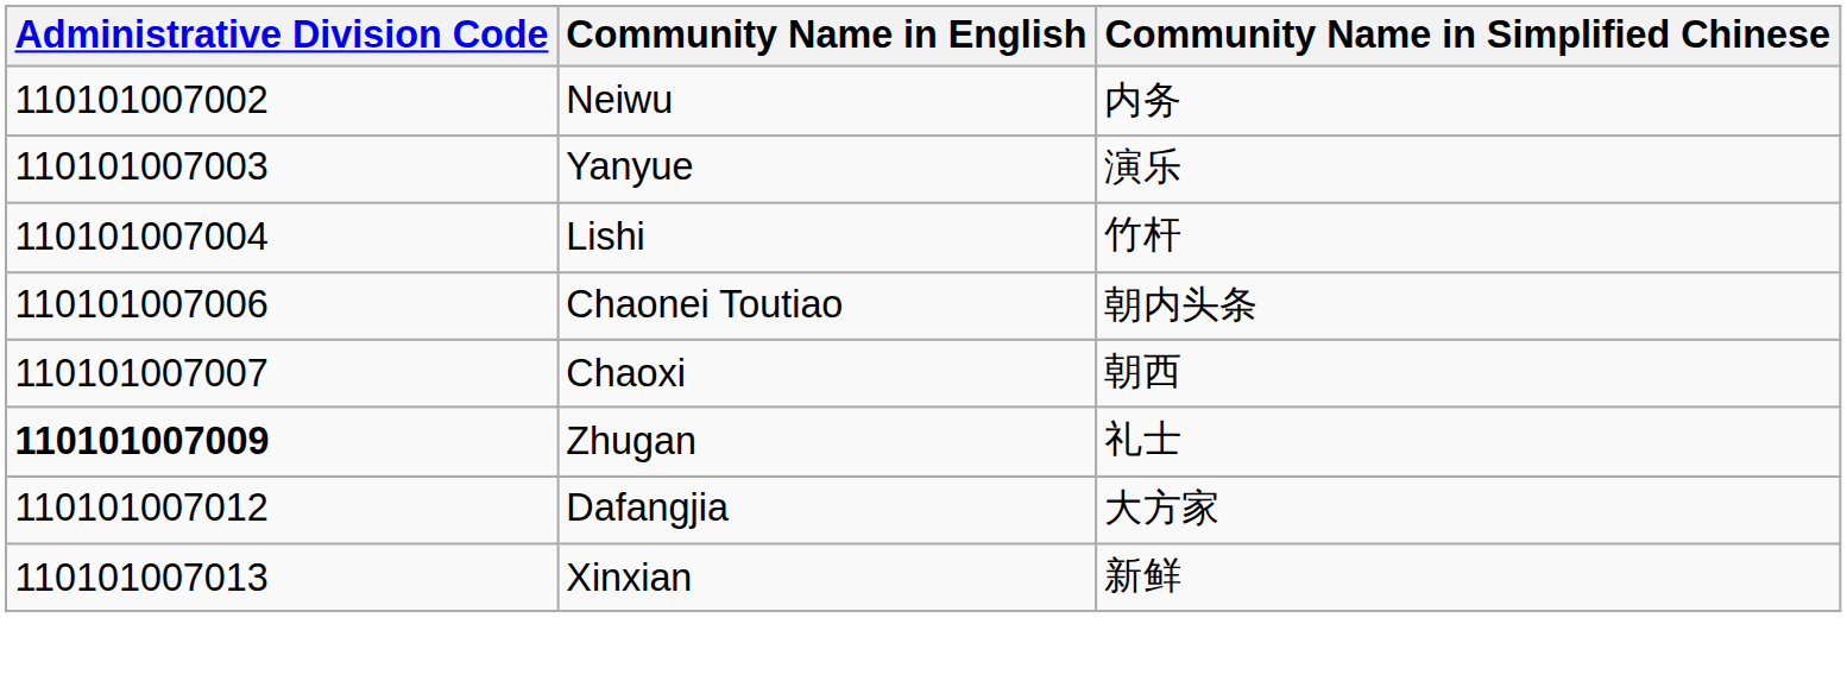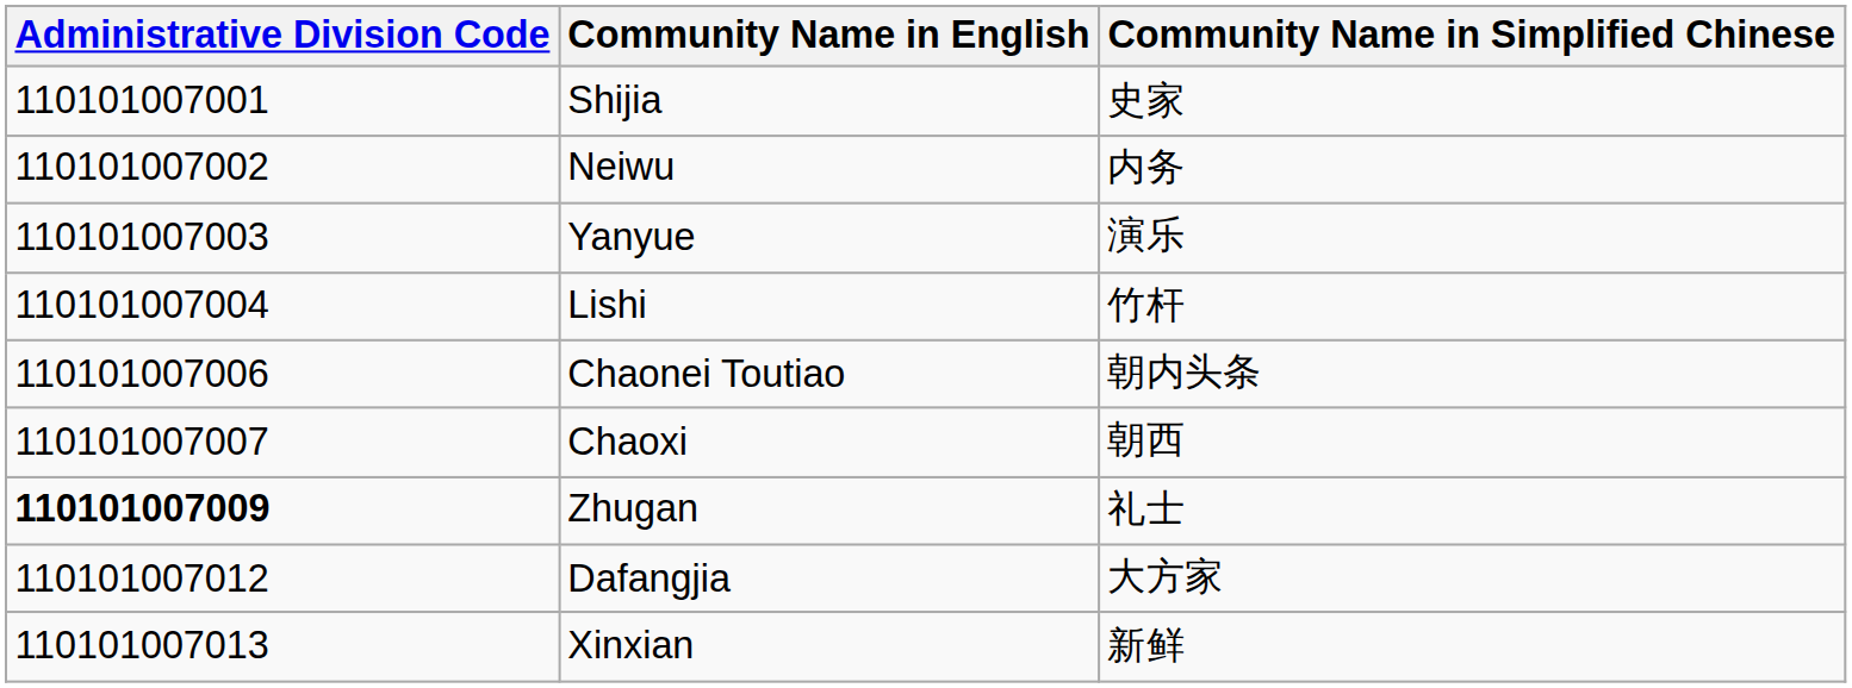+ row: 110101007001 | Shijia | 史家
